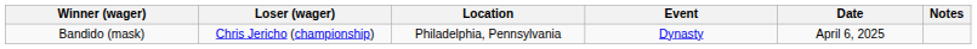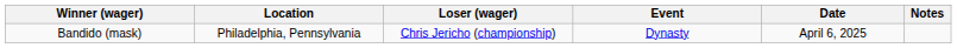columns swapped: Loser (wager) <-> Location
